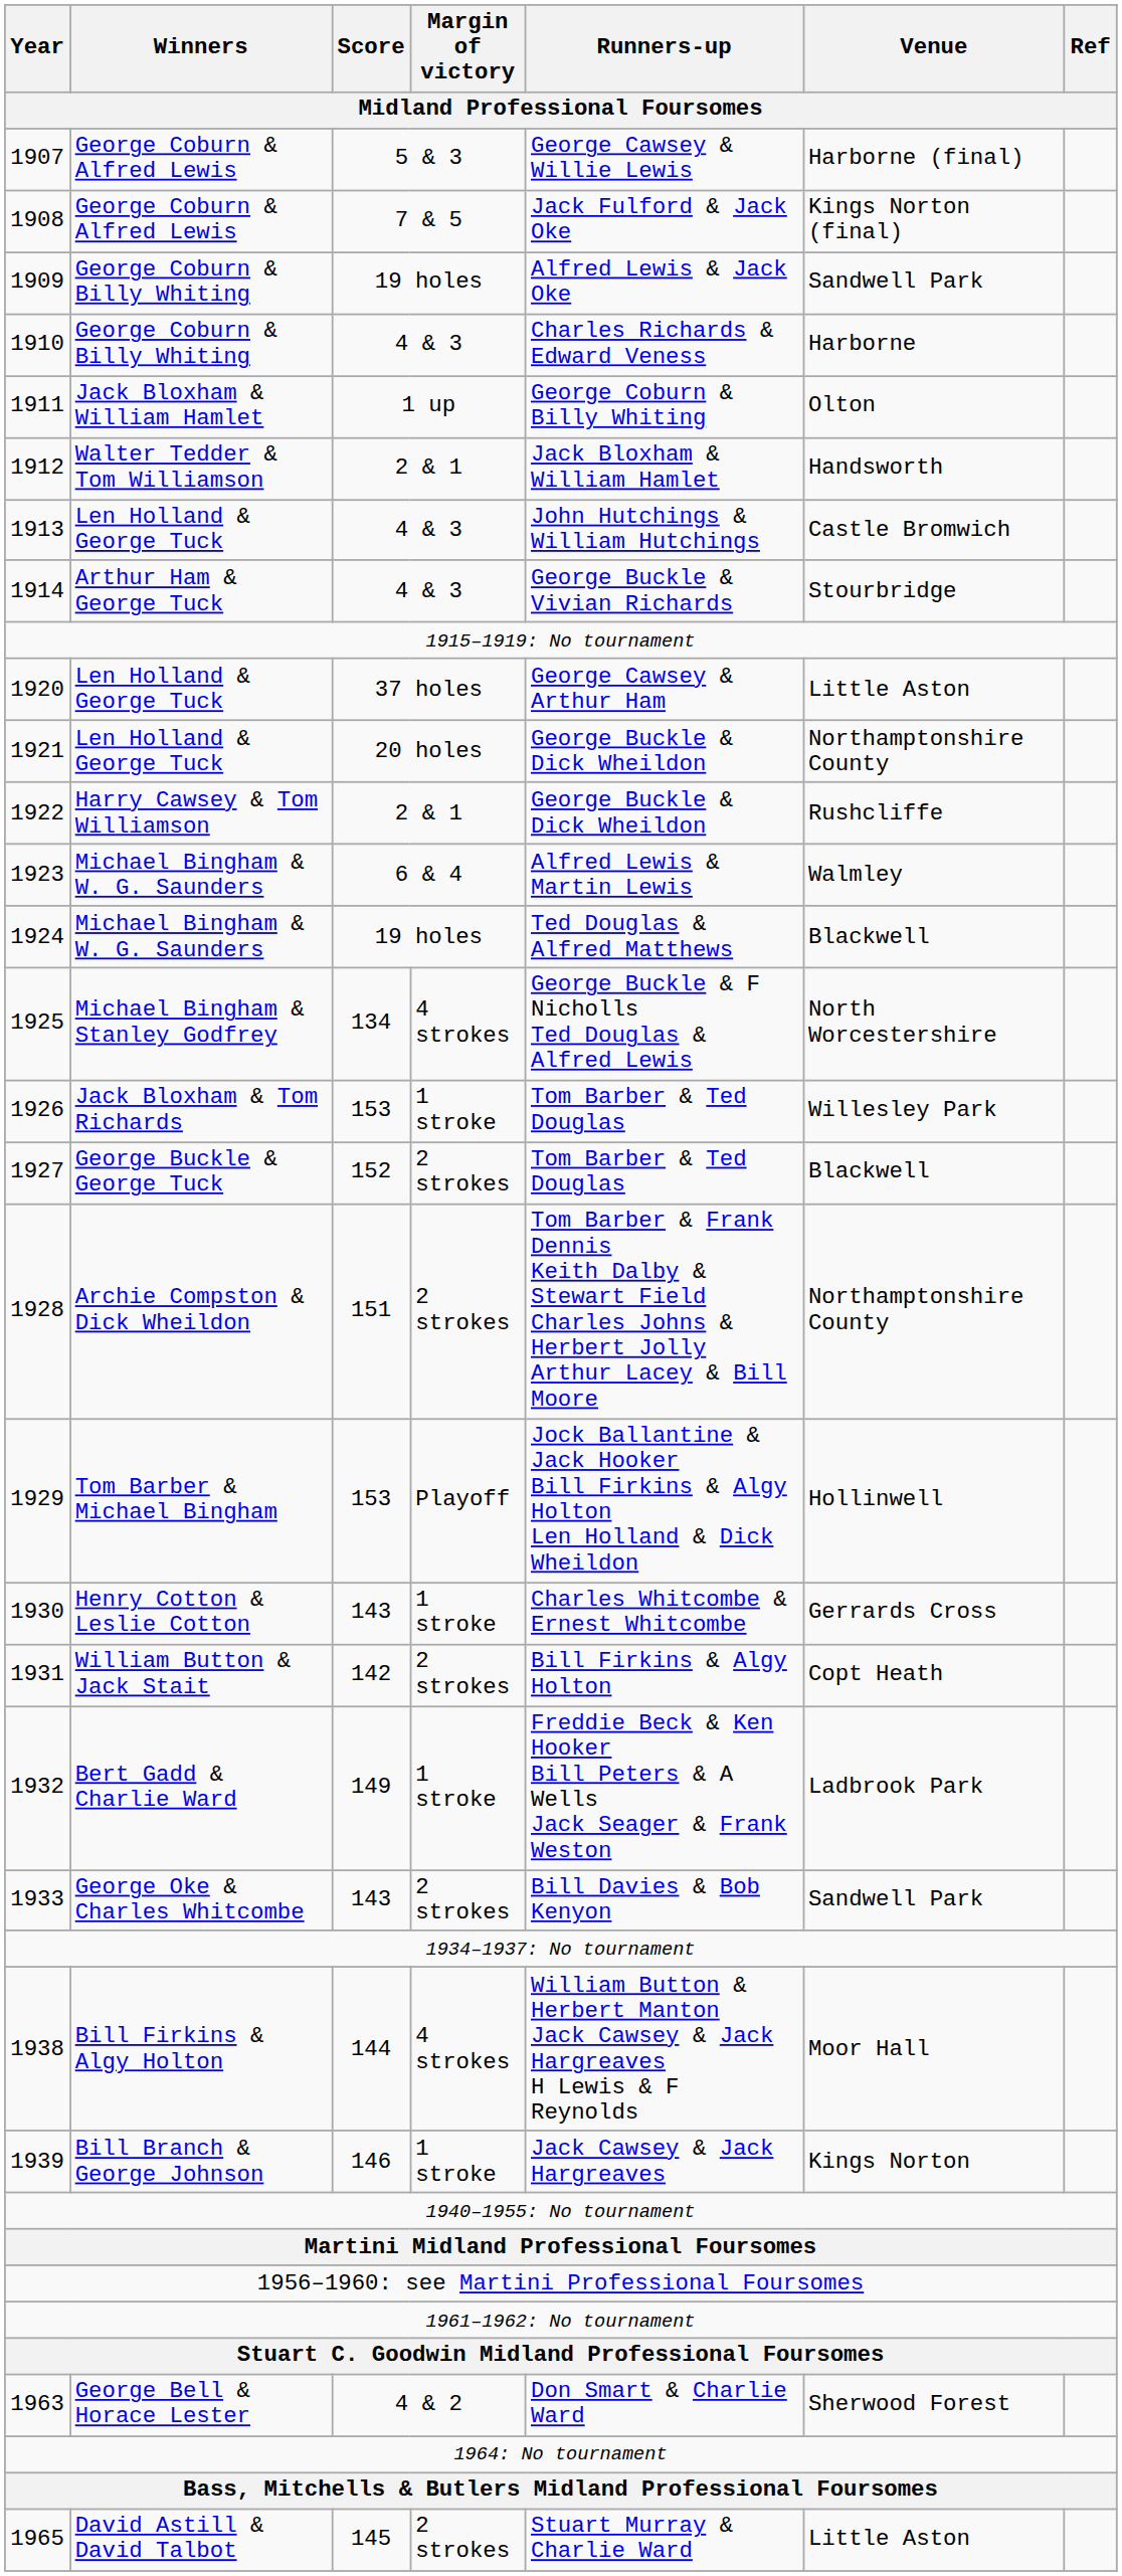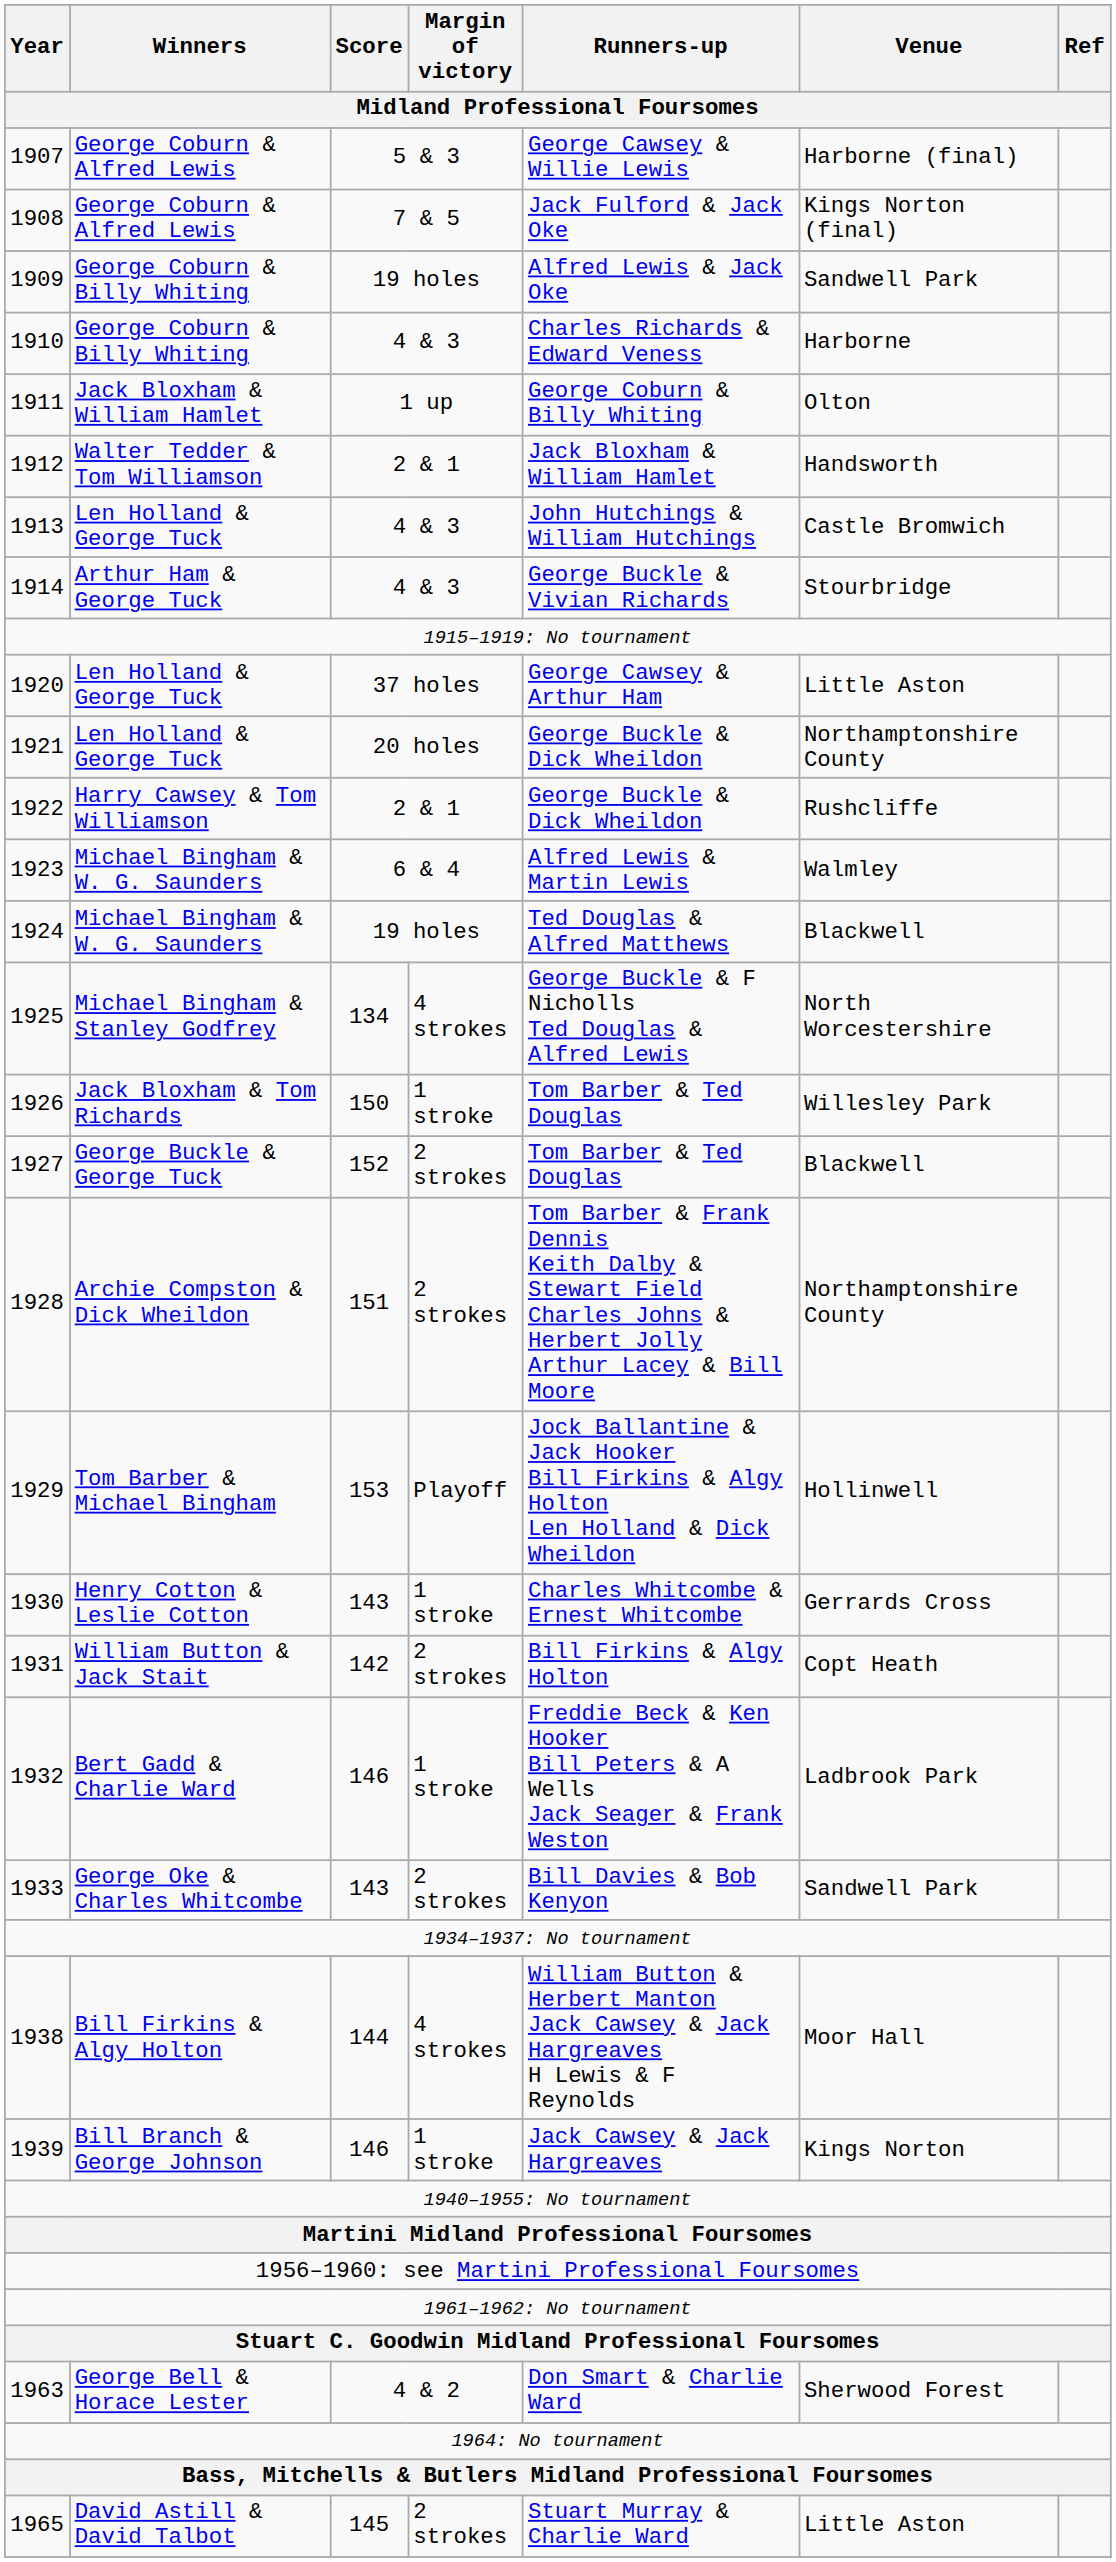1926 | Score: 153 -> 150
1932 | Score: 149 -> 146
